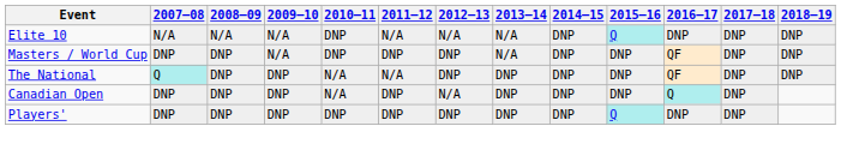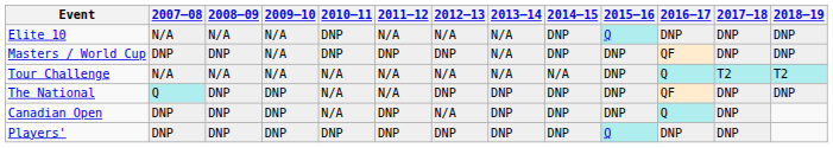+ row: Tour Challenge | N/A | N/A | N/A | N/A | N/A | N/A | N/A | N/A | DNP | Q | T2 | T2
